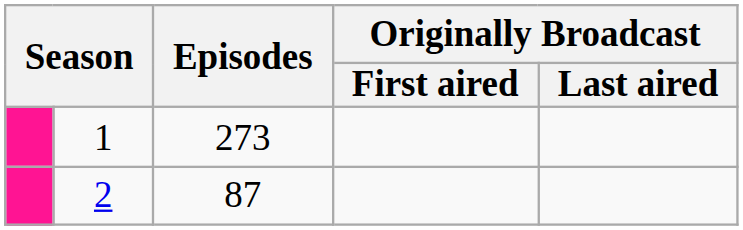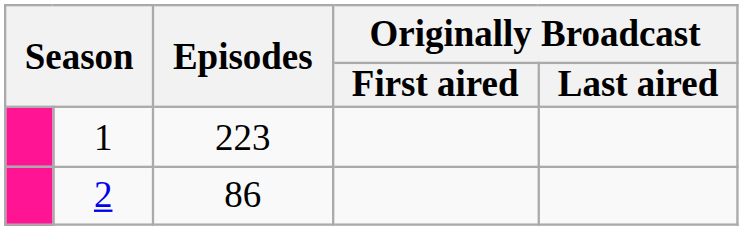1 | Episodes: 273 -> 223
2 | Episodes: 87 -> 86
